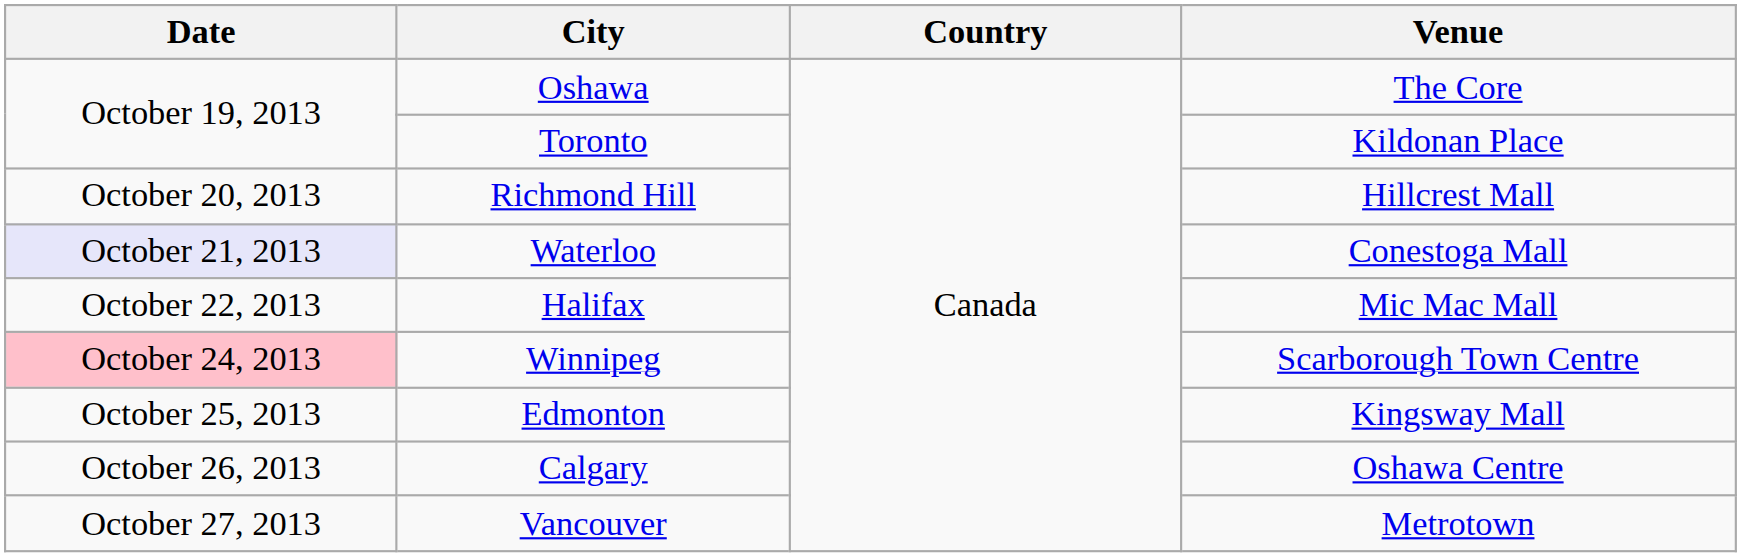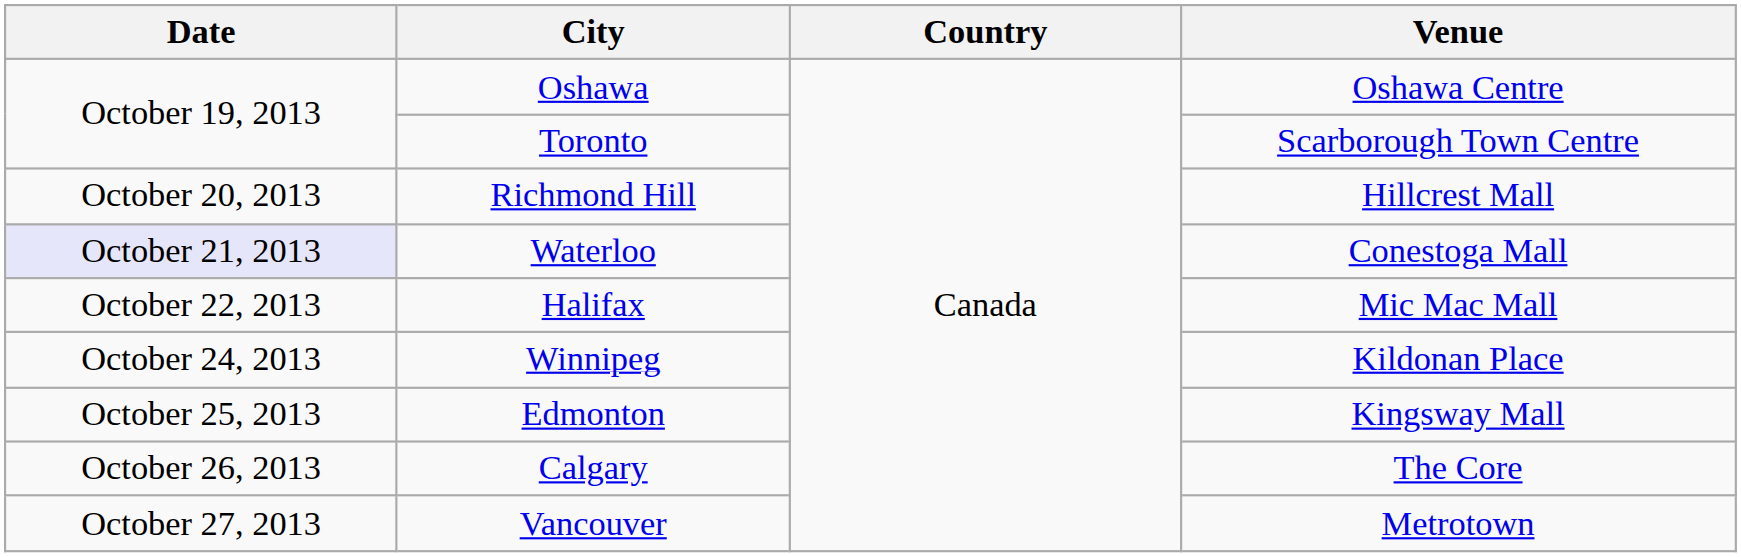Oshawa | Venue: The Core -> Oshawa Centre
Toronto | Venue: Kildonan Place -> Scarborough Town Centre
Winnipeg | Date: pink background -> no background
Winnipeg | Venue: Scarborough Town Centre -> Kildonan Place
Calgary | Venue: Oshawa Centre -> The Core
